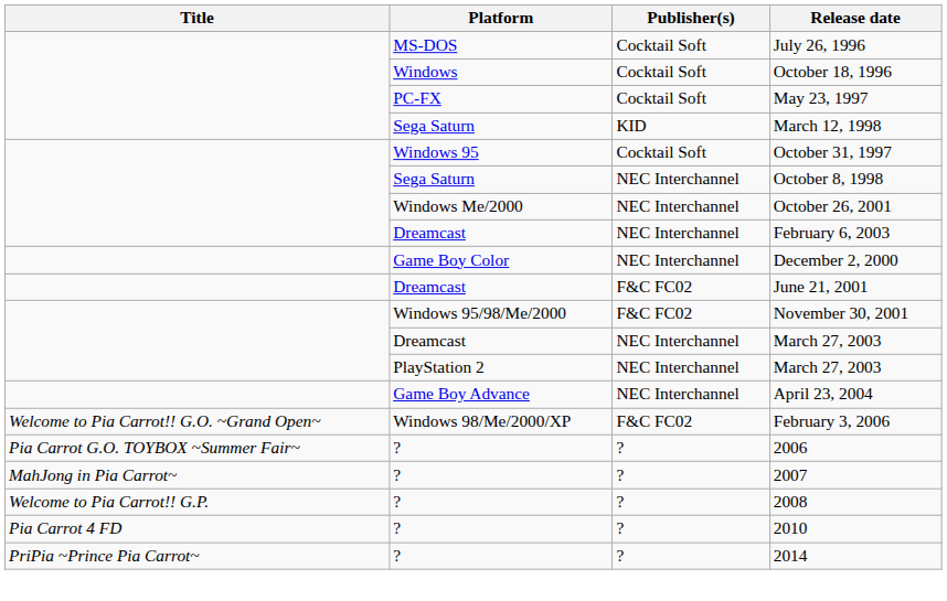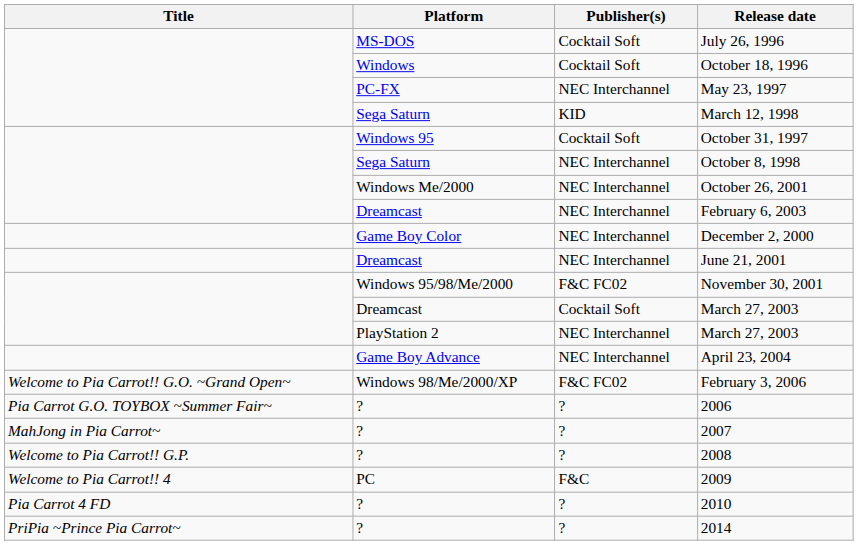May 23, 1997 | Publisher(s): Cocktail Soft -> NEC Interchannel
June 21, 2001 | Publisher(s): F&C FC02 -> NEC Interchannel
Dreamcast / March 27, 2003 | Publisher(s): NEC Interchannel -> Cocktail Soft
+ row: Welcome to Pia Carrot!! 4 | PC | F&C | 2009
